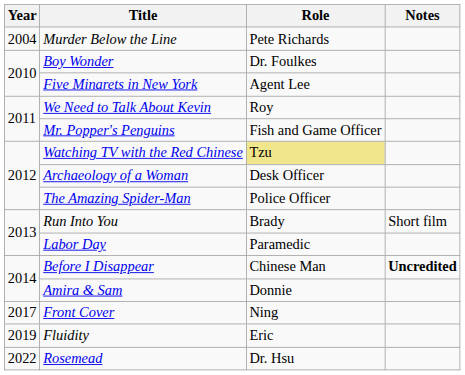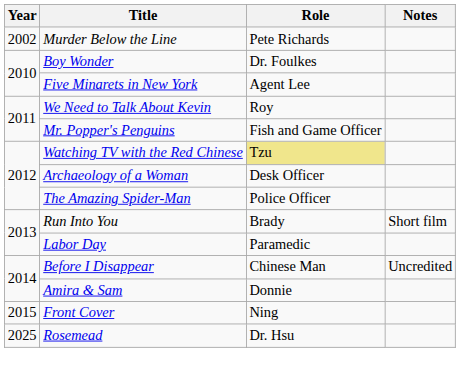Murder Below the Line | Year: 2004 -> 2002
Before I Disappear | Notes: bold -> normal
Front Cover | Year: 2017 -> 2015
- row: 2019 | Fluidity | Eric
Rosemead | Year: 2022 -> 2025
